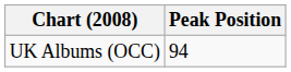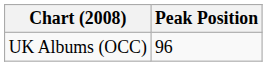UK Albums (OCC) | Peak Position: 94 -> 96
